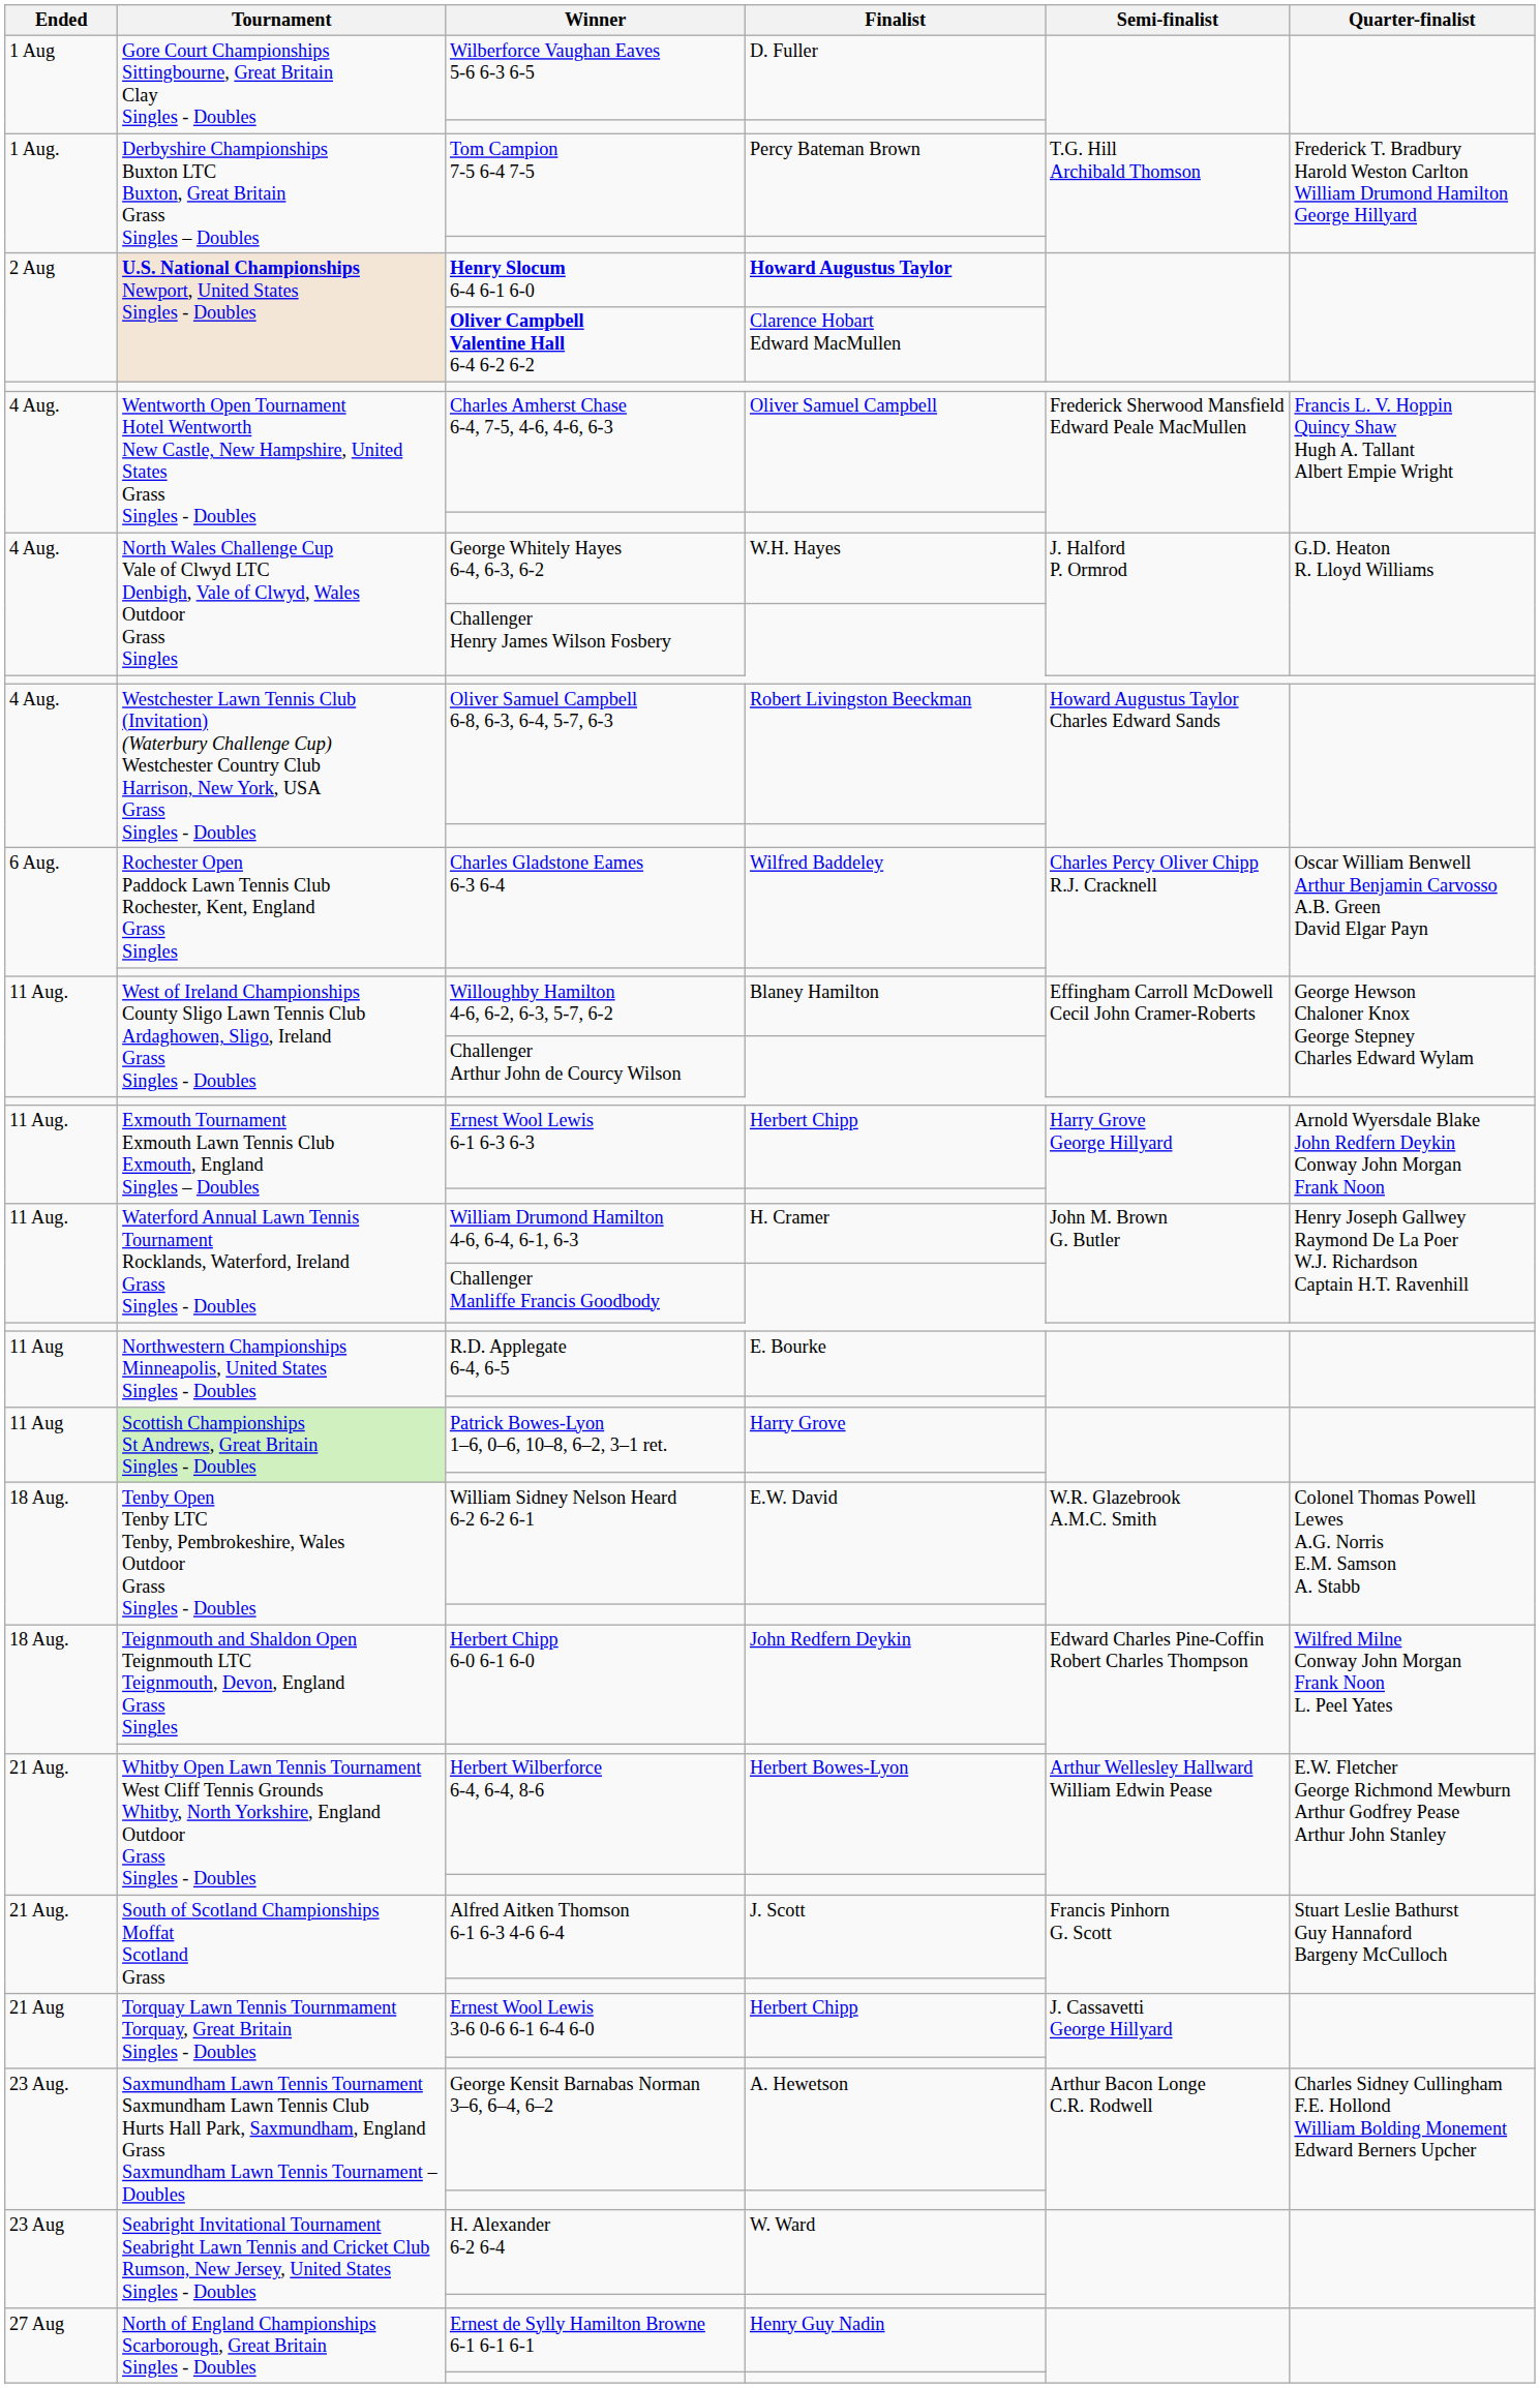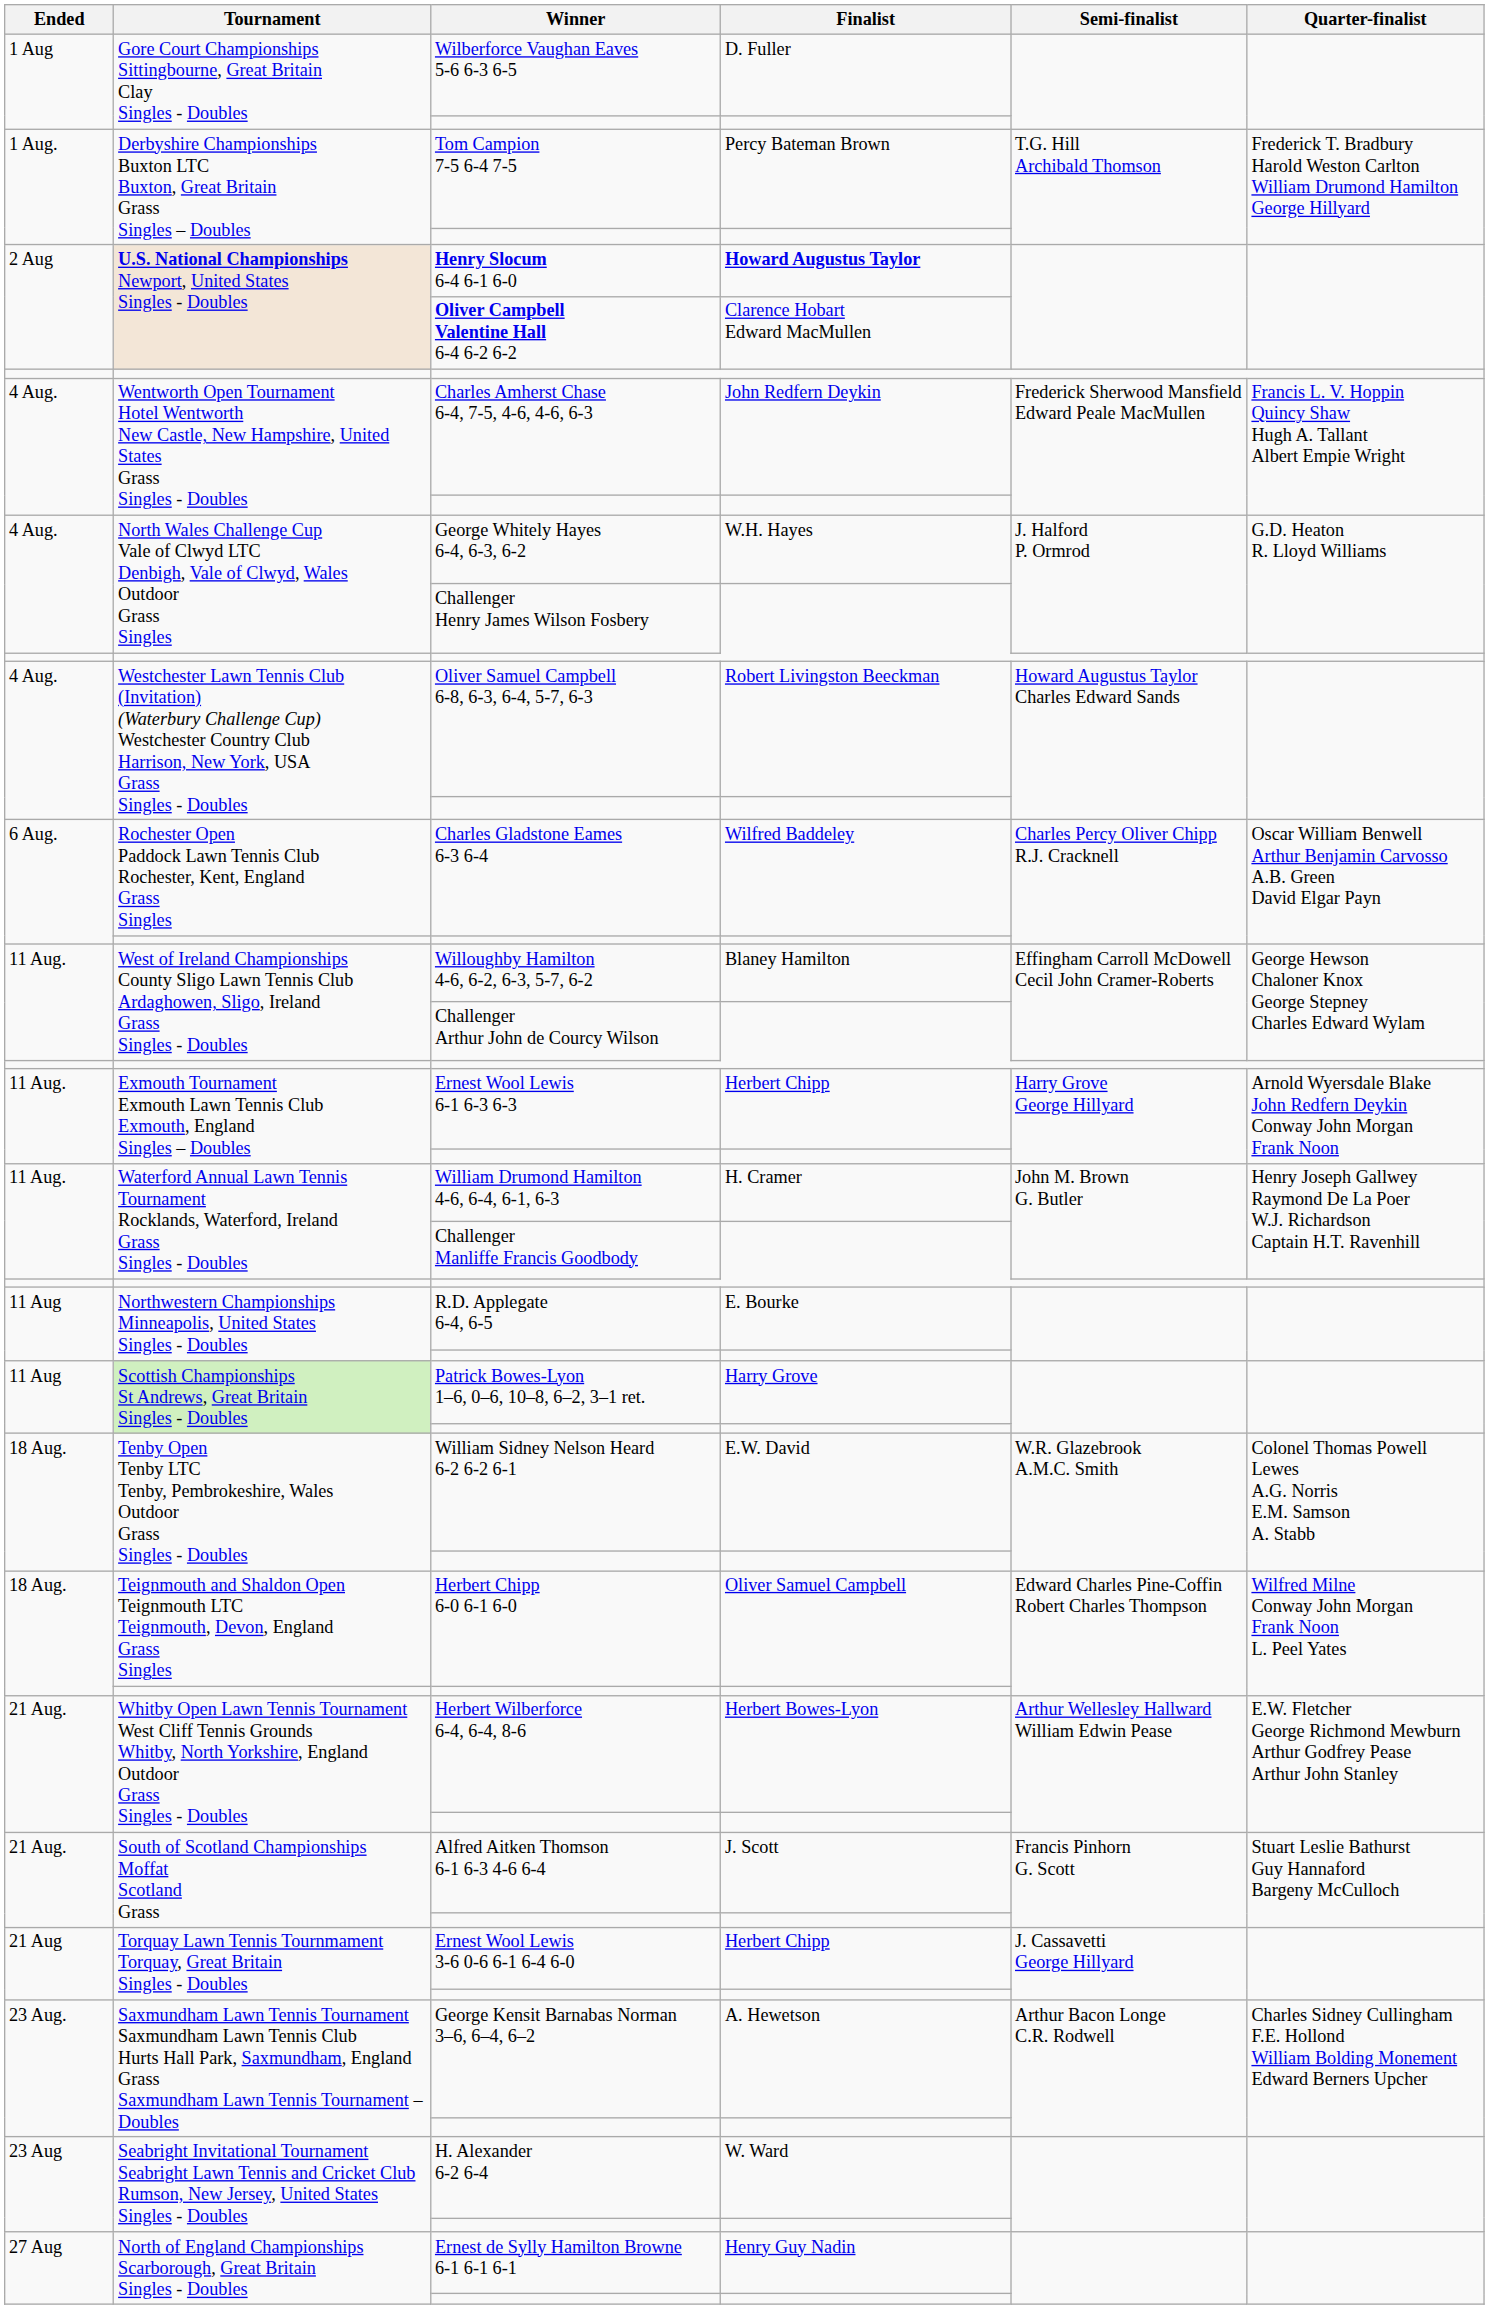Charles Amherst Chase 6-4, 7-5, 4-6, 4-6, 6-3 | Finalist: Oliver Samuel Campbell -> John Redfern Deykin
Herbert Chipp 6-0 6-1 6-0 | Finalist: John Redfern Deykin -> Oliver Samuel Campbell
